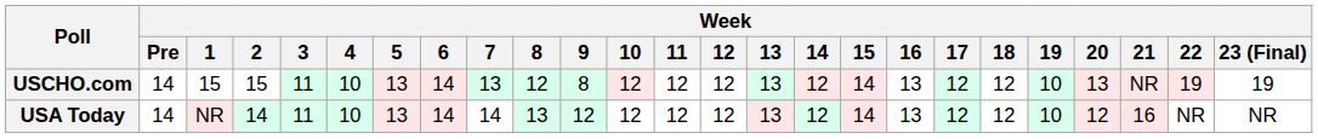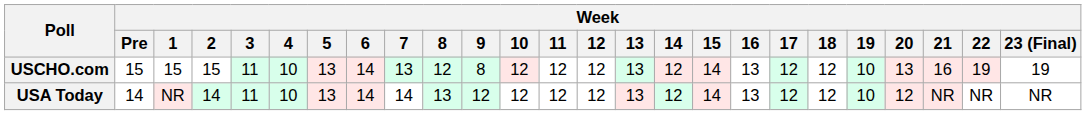USCHO.com | Week / Pre: 14 -> 15
USCHO.com | Week / 21: NR -> 16
USA Today | Week / 21: 16 -> NR
